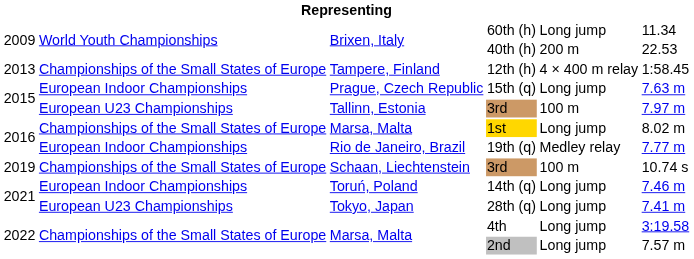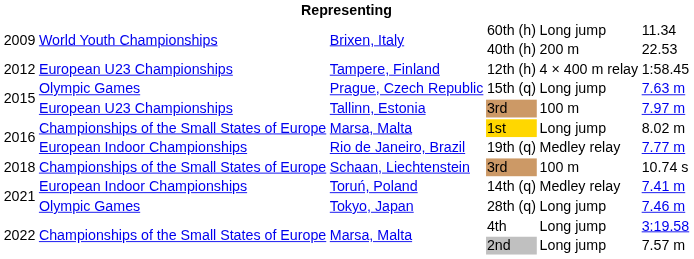12th (h) | column 1: 2013 -> 2012
12th (h) | column 2: Championships of the Small States of Europe -> European U23 Championships
15th (q) | column 2: European Indoor Championships -> Olympic Games
Schaan, Liechtenstein / 3rd | column 1: 2019 -> 2018
14th (q) | column 5: Long jump -> Medley relay
14th (q) | column 6: 7.46 m -> 7.41 m
28th (q) | column 2: European U23 Championships -> Olympic Games
28th (q) | column 6: 7.41 m -> 7.46 m
